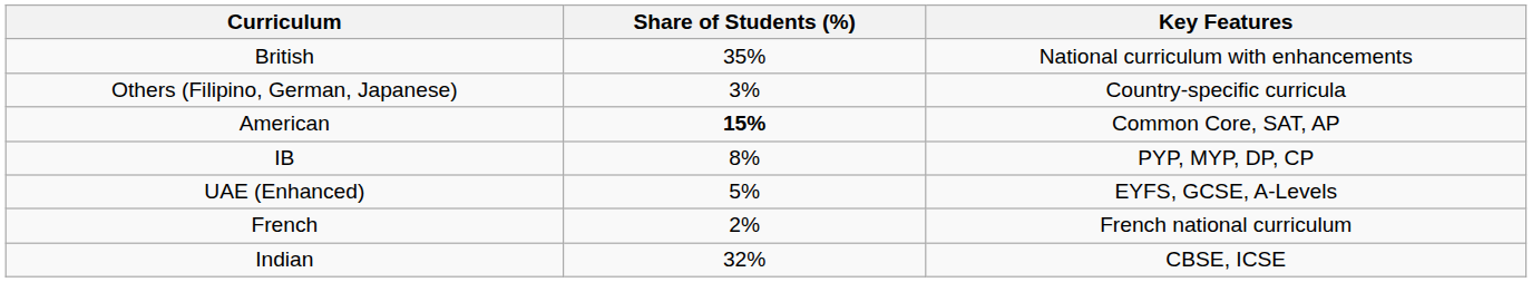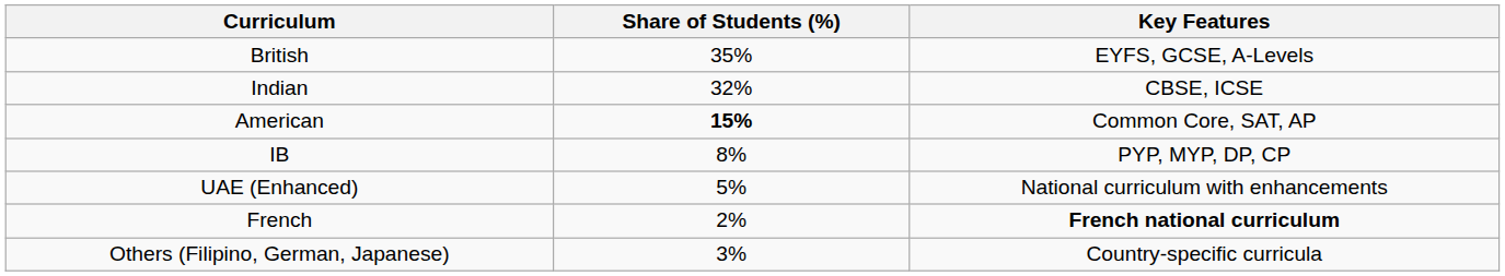British | Key Features: National curriculum with enhancements -> EYFS, GCSE, A-Levels
rows swapped: Indian <-> Others (Filipino, German, Japanese)
UAE (Enhanced) | Key Features: EYFS, GCSE, A-Levels -> National curriculum with enhancements
French | Key Features: normal -> bold
